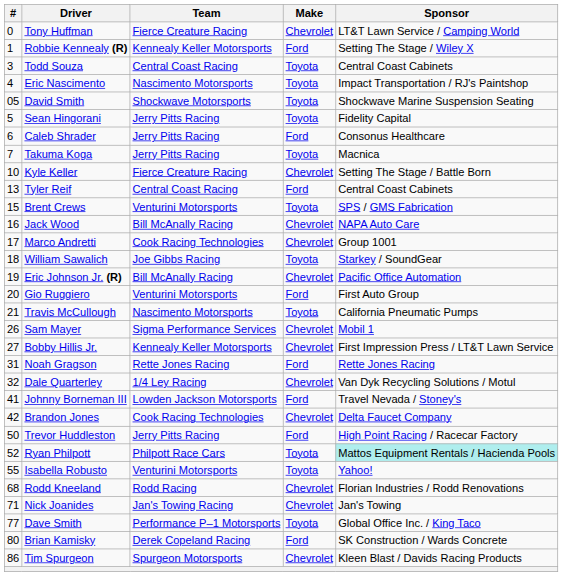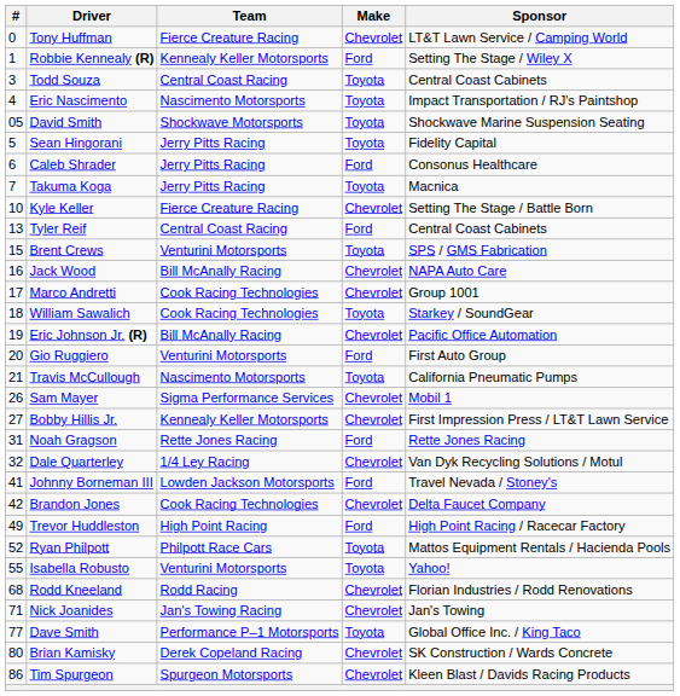William Sawalich | Team: Joe Gibbs Racing -> Cook Racing Technologies
Trevor Huddleston | #: 50 -> 49
Trevor Huddleston | Team: Jerry Pitts Racing -> High Point Racing
Ryan Philpott | Sponsor: paleturquoise background -> no background
Brian Kamisky | Make: Ford -> Chevrolet
